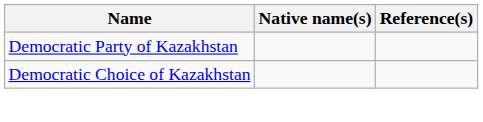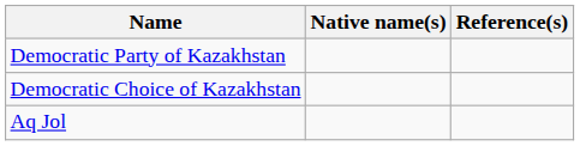+ row: Aq Jol
